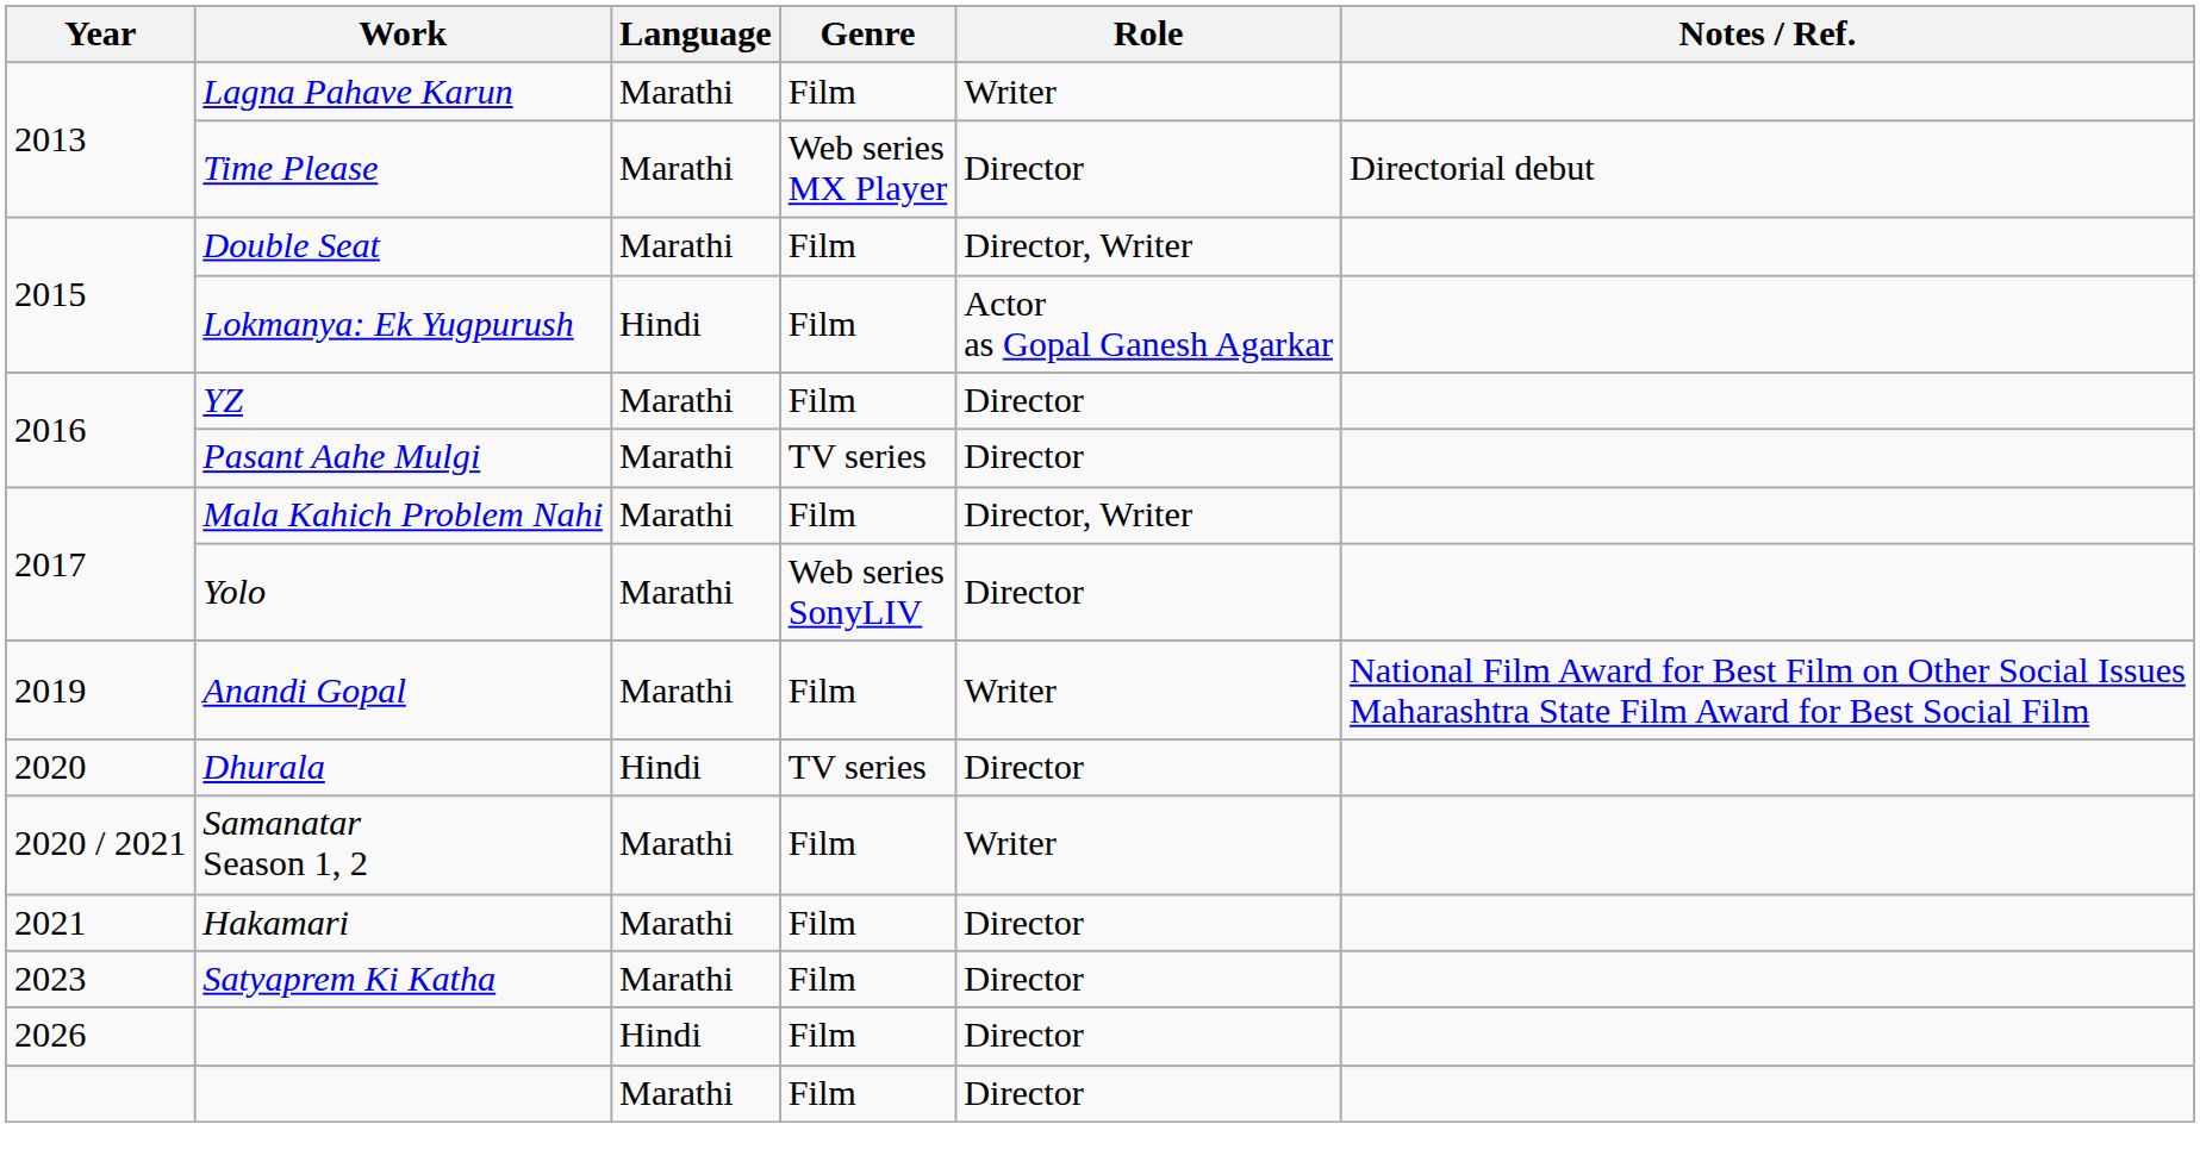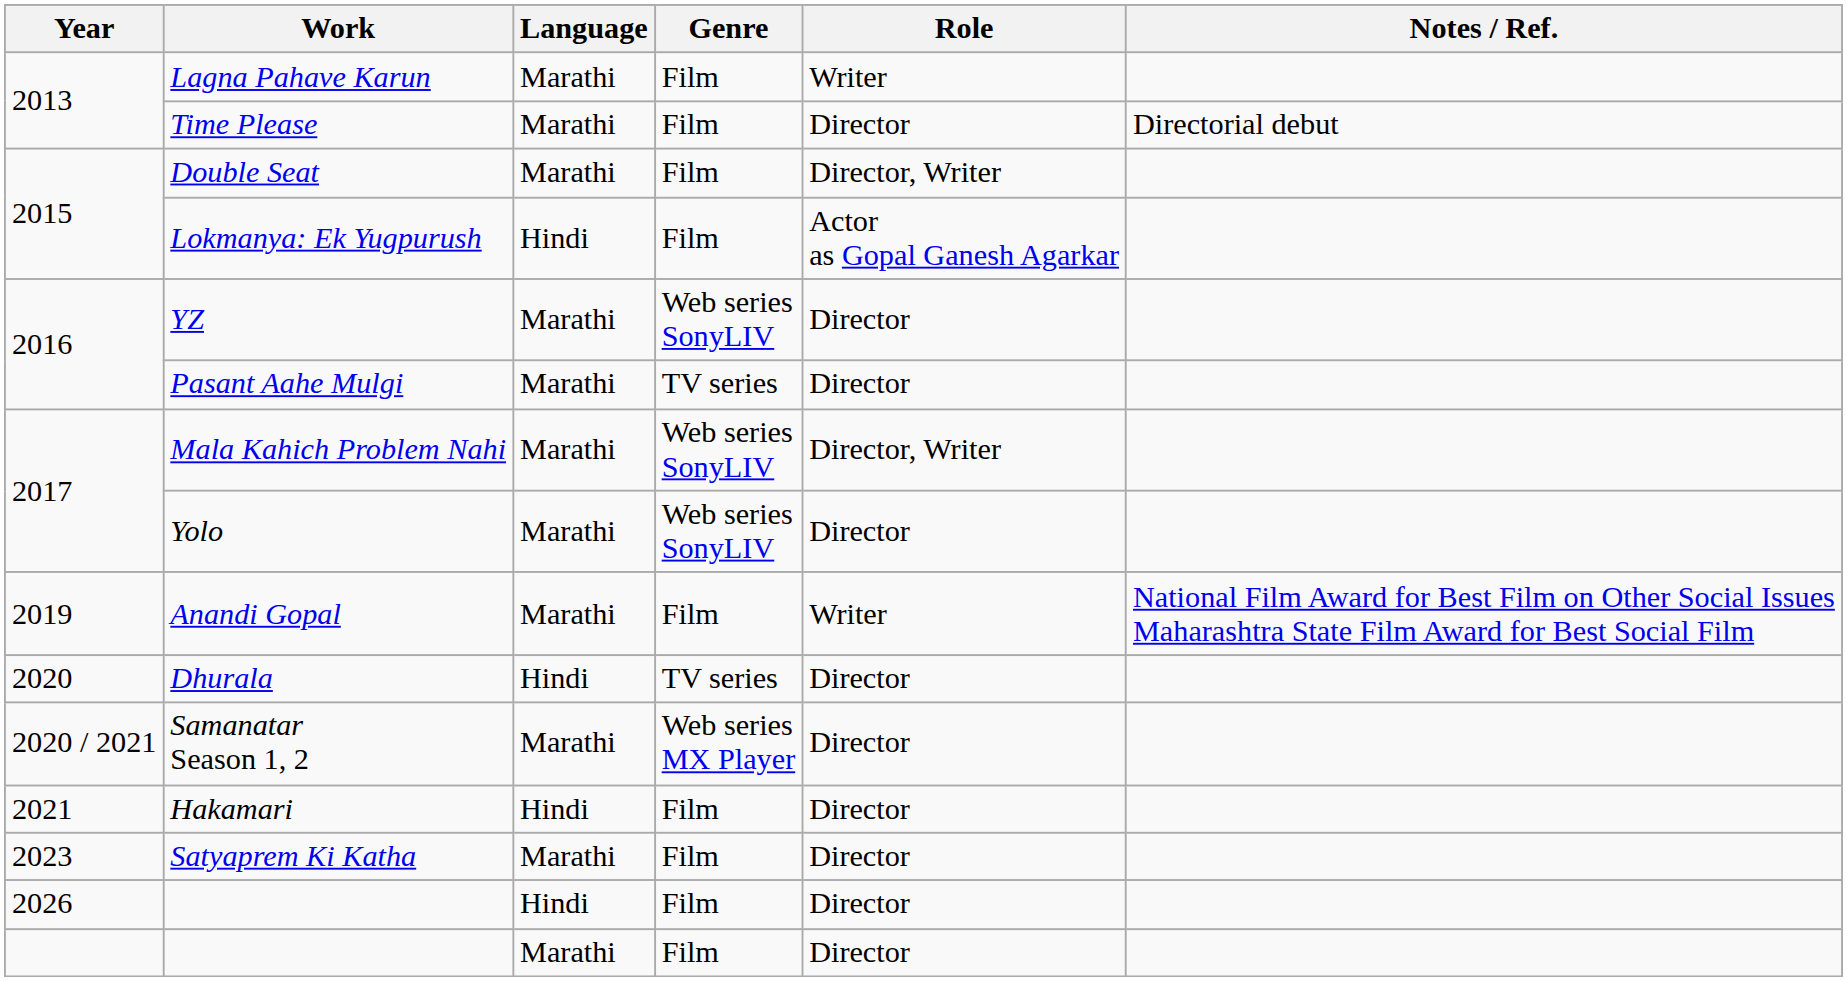Time Please | Genre: Web series MX Player -> Film
YZ | Genre: Film -> Web series SonyLIV
Mala Kahich Problem Nahi | Genre: Film -> Web series SonyLIV
Samanatar Season 1, 2 | Genre: Film -> Web series MX Player
Samanatar Season 1, 2 | Role: Writer -> Director
Hakamari | Language: Marathi -> Hindi
